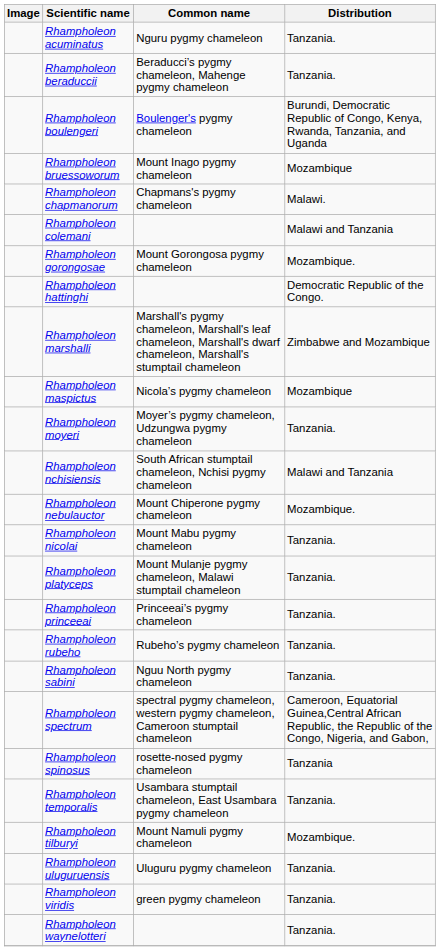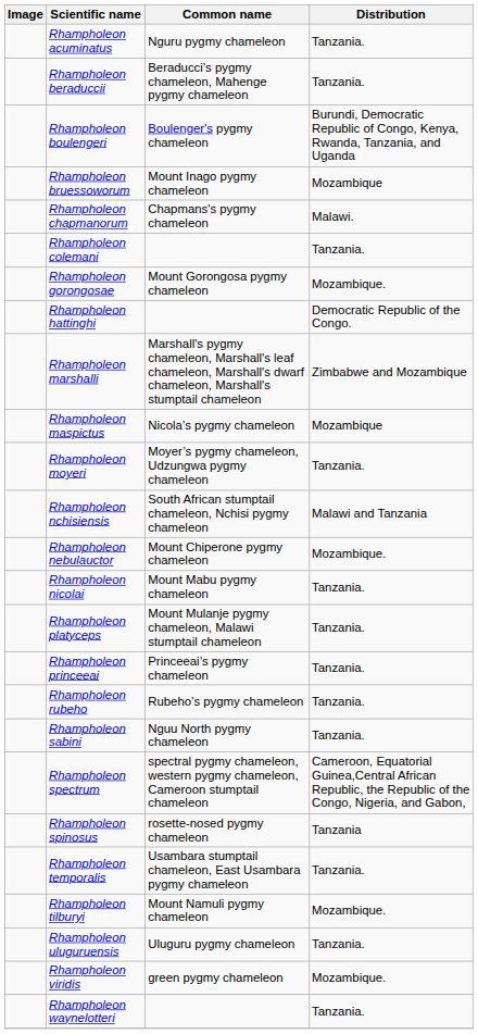Rhampholeon colemani | Distribution: Malawi and Tanzania -> Tanzania.
Rhampholeon viridis | Distribution: Tanzania. -> Mozambique.
